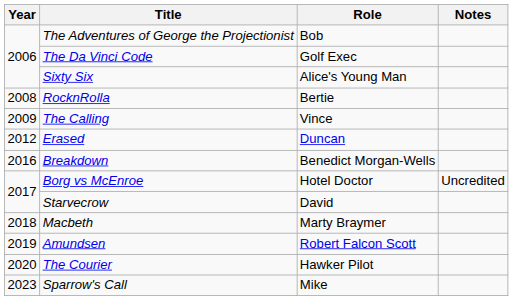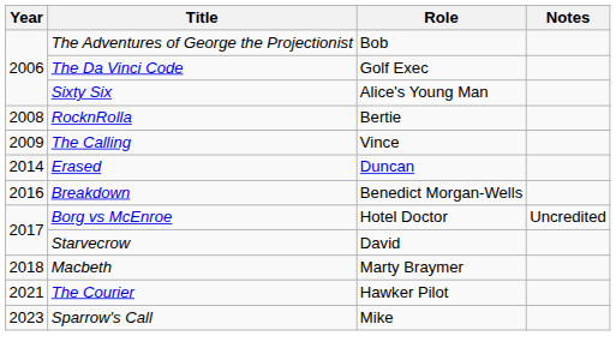Erased | Year: 2012 -> 2014
- row: 2019 | Amundsen | Robert Falcon Scott
The Courier | Year: 2020 -> 2021
